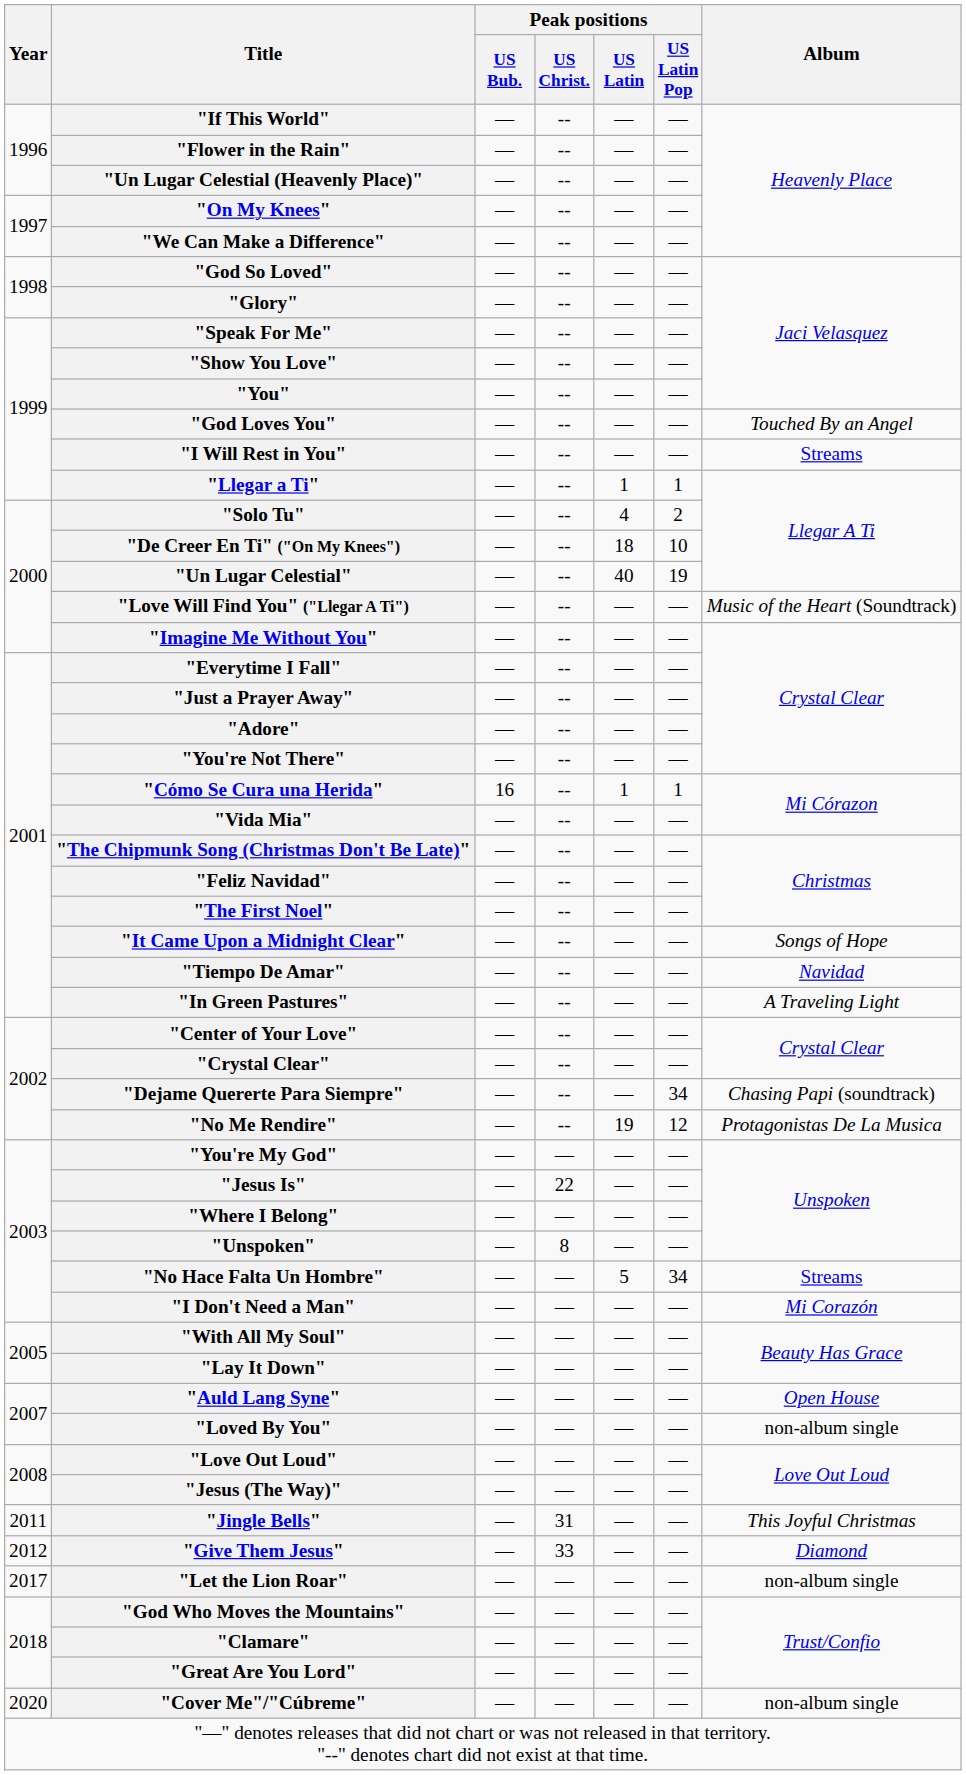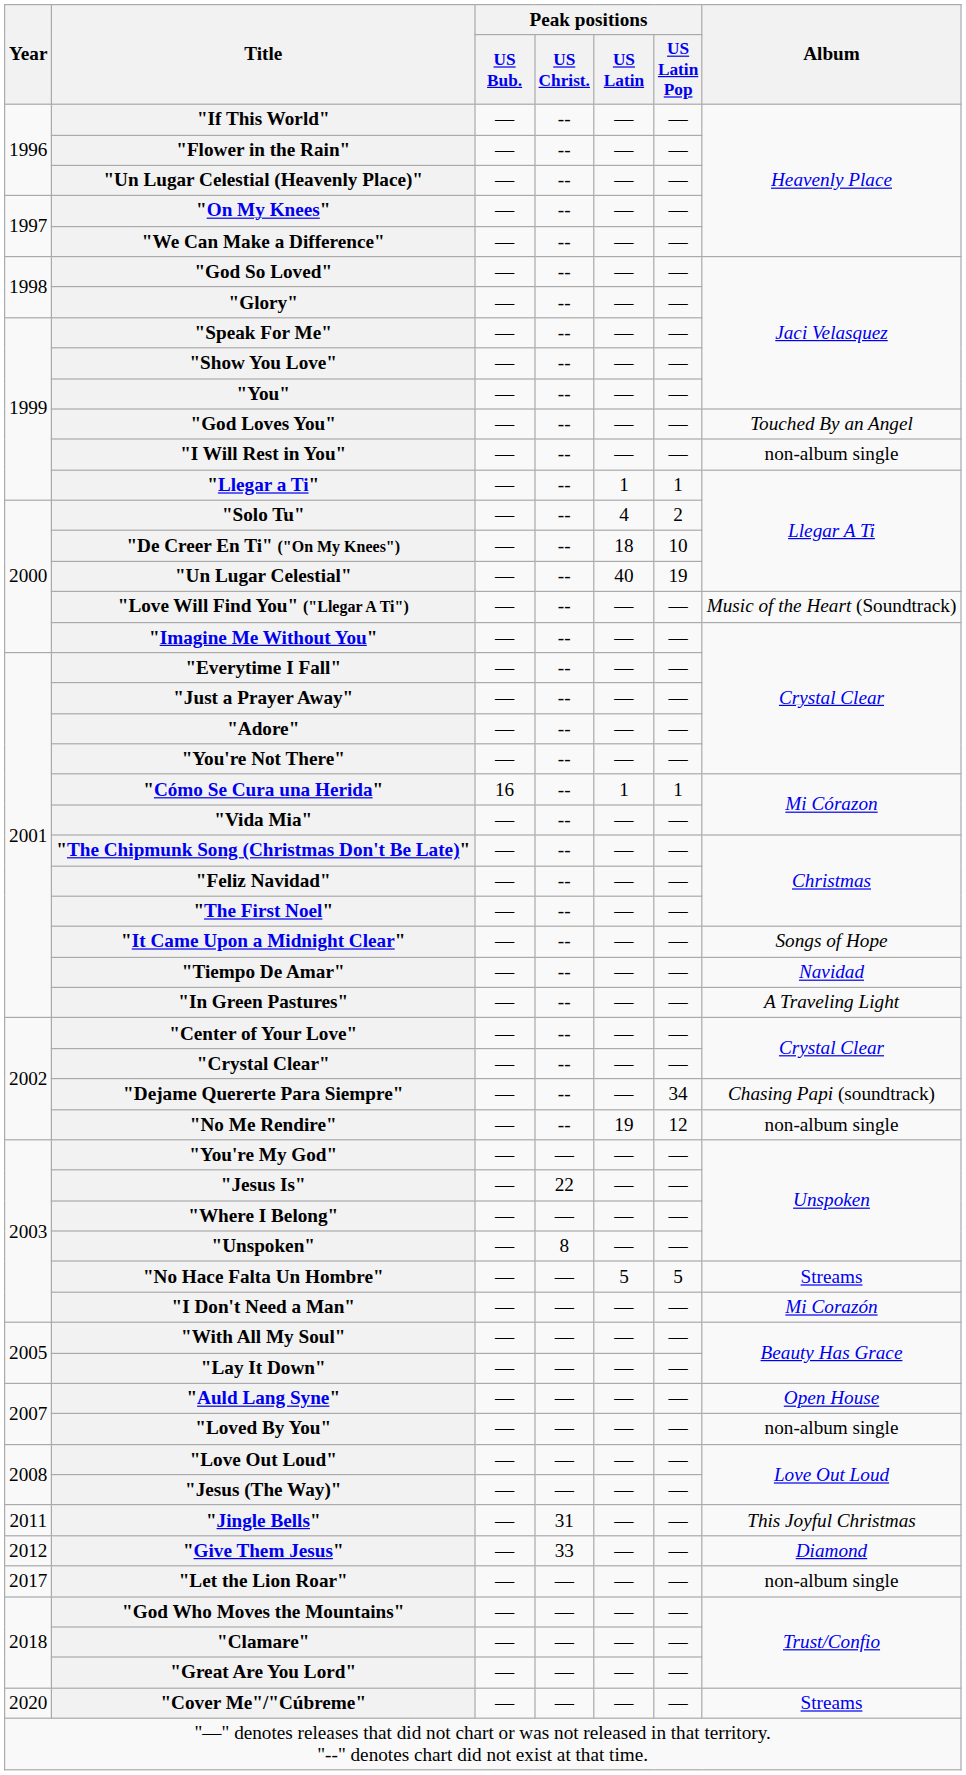"I Will Rest in You" | Album: Streams -> non-album single
"No Me Rendire" | Album: Protagonistas De La Musica -> non-album single
"No Hace Falta Un Hombre" | Peak positions / US Latin Pop: 34 -> 5
"Cover Me"/"Cúbreme" | Album: non-album single -> Streams
